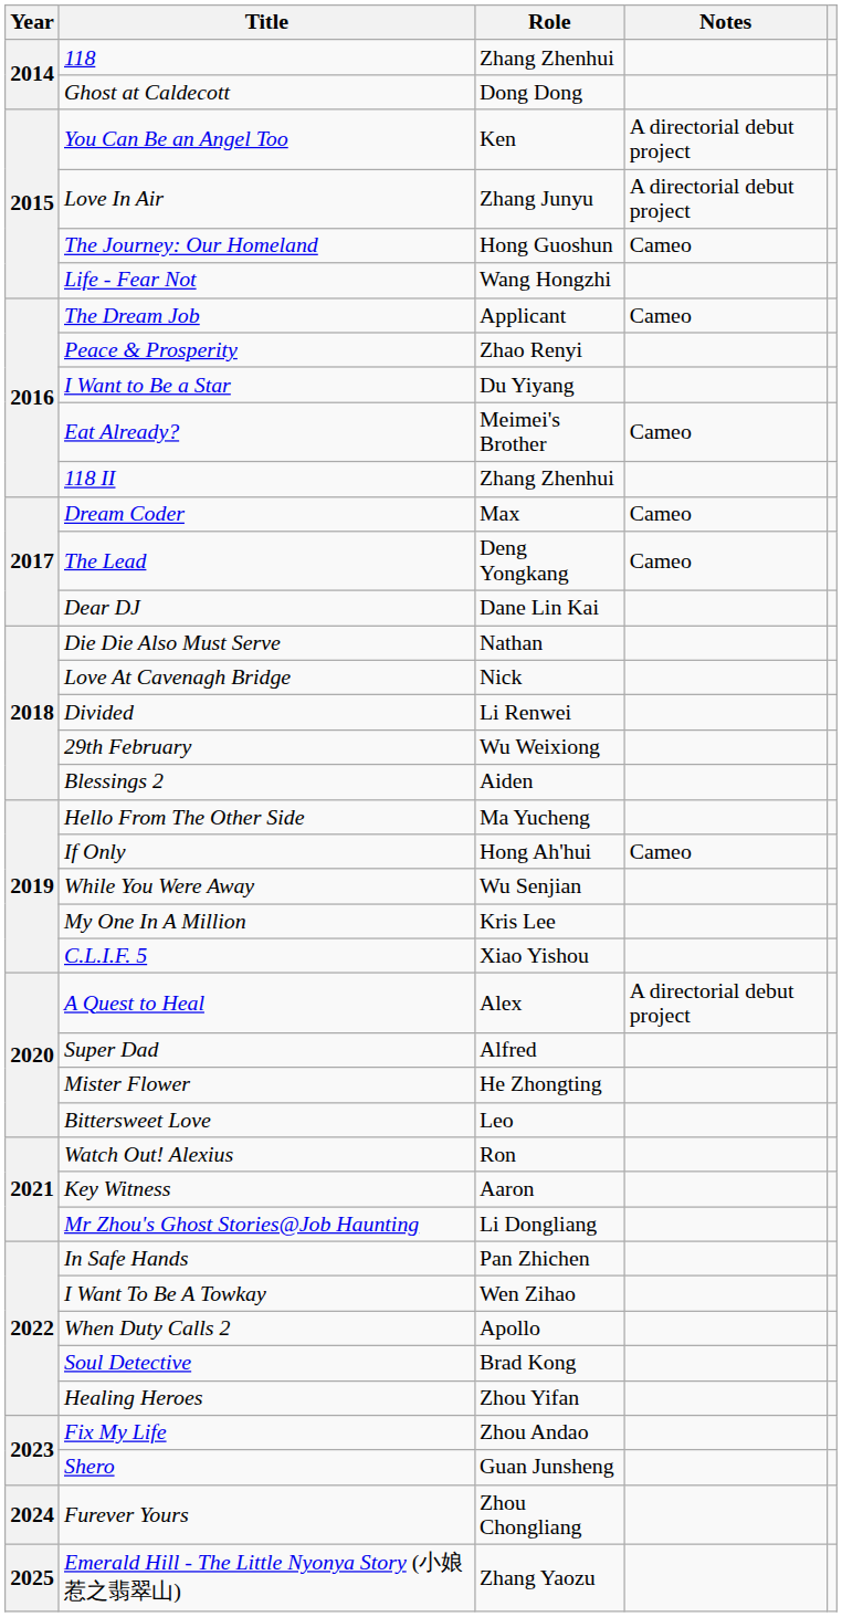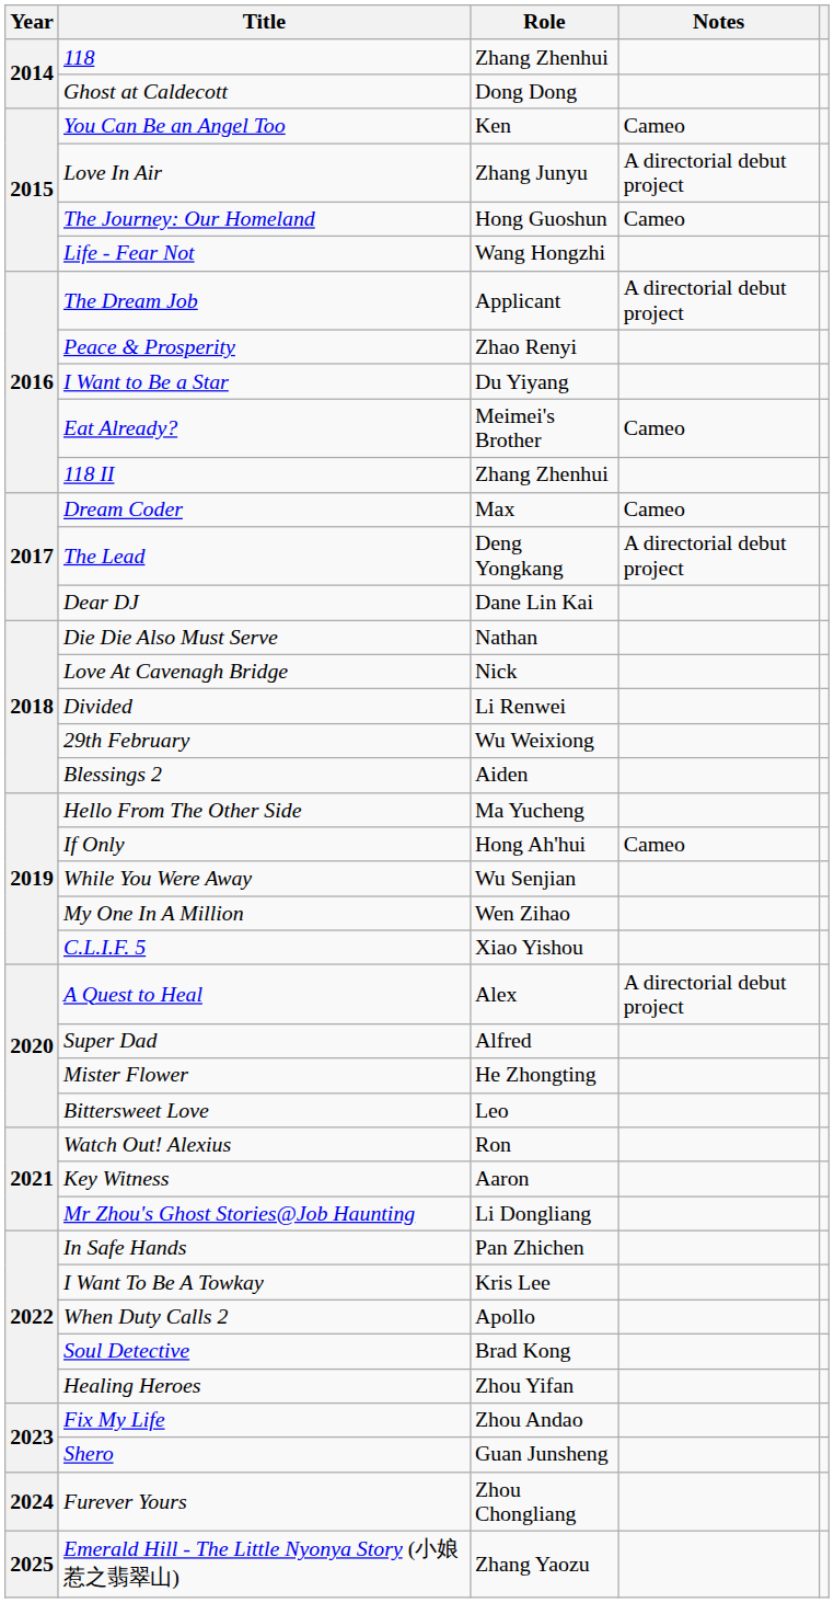You Can Be an Angel Too | Notes: A directorial debut project -> Cameo
The Dream Job | Notes: Cameo -> A directorial debut project
The Lead | Notes: Cameo -> A directorial debut project
My One In A Million | Role: Kris Lee -> Wen Zihao
I Want To Be A Towkay | Role: Wen Zihao -> Kris Lee
